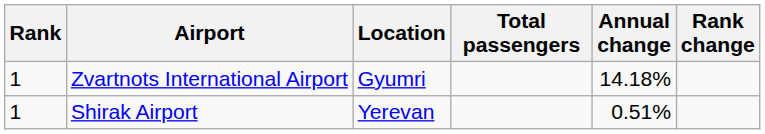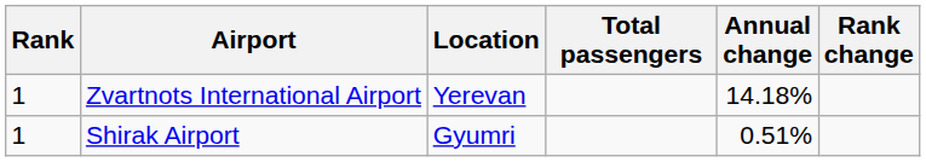Zvartnots International Airport | Location: Gyumri -> Yerevan
Shirak Airport | Location: Yerevan -> Gyumri
